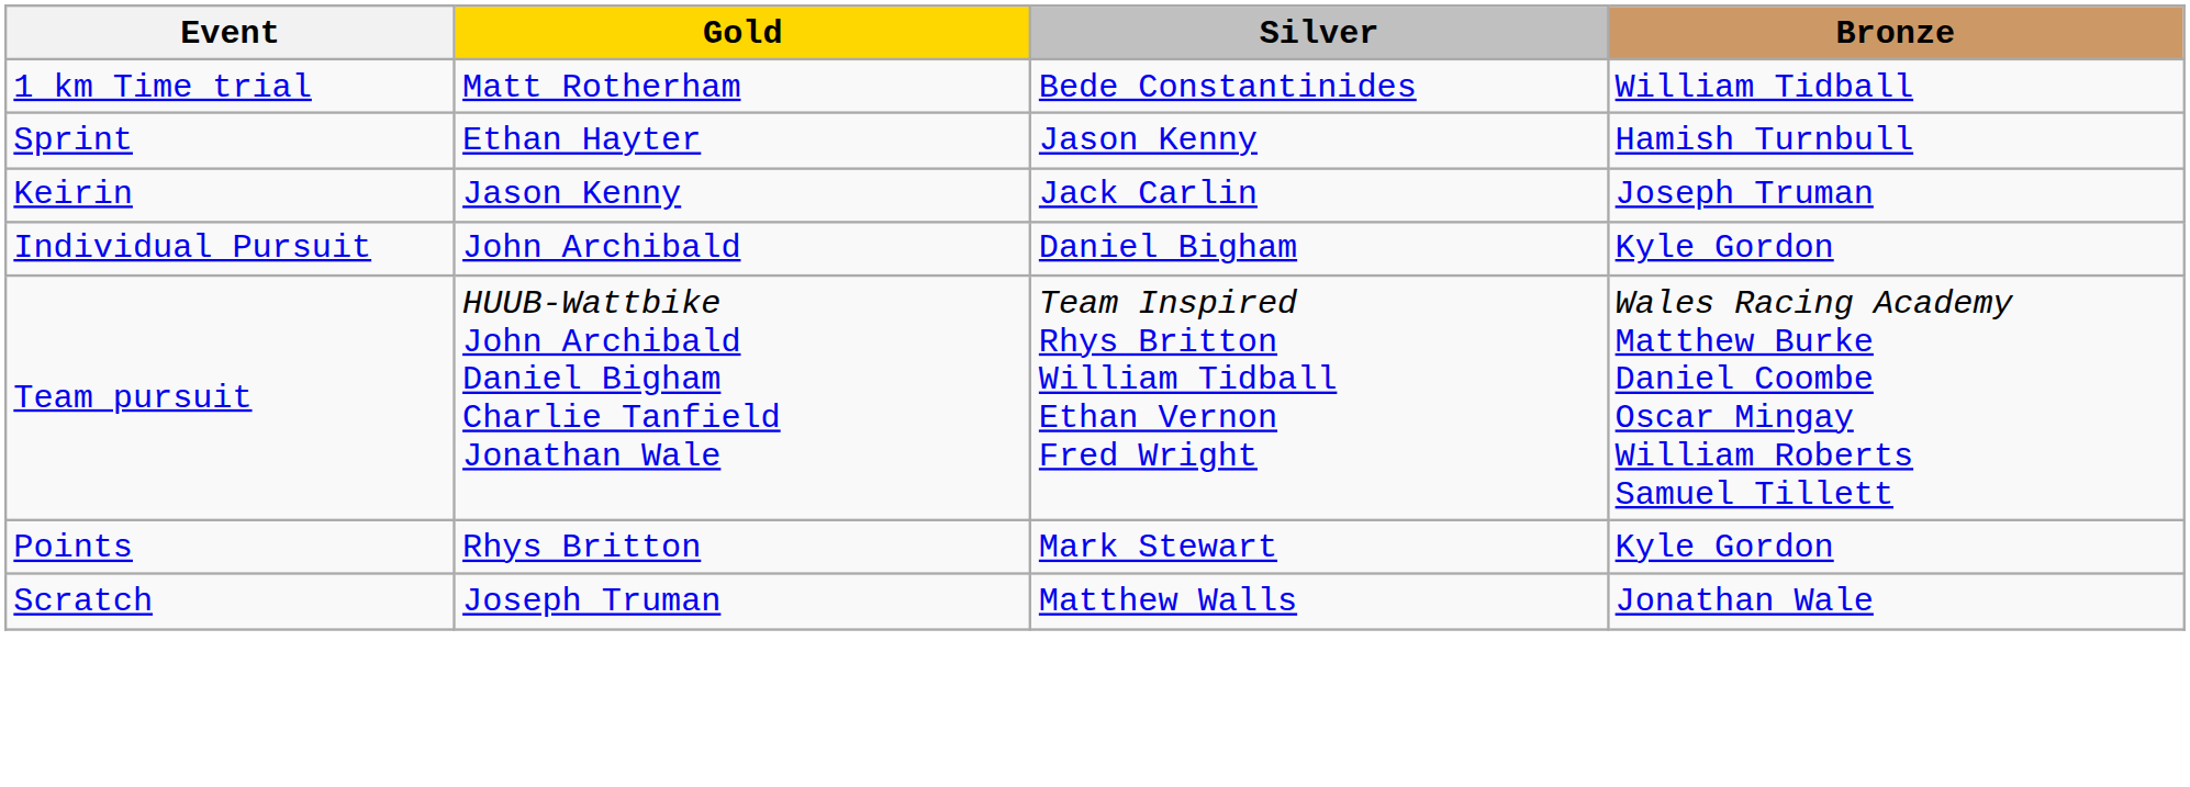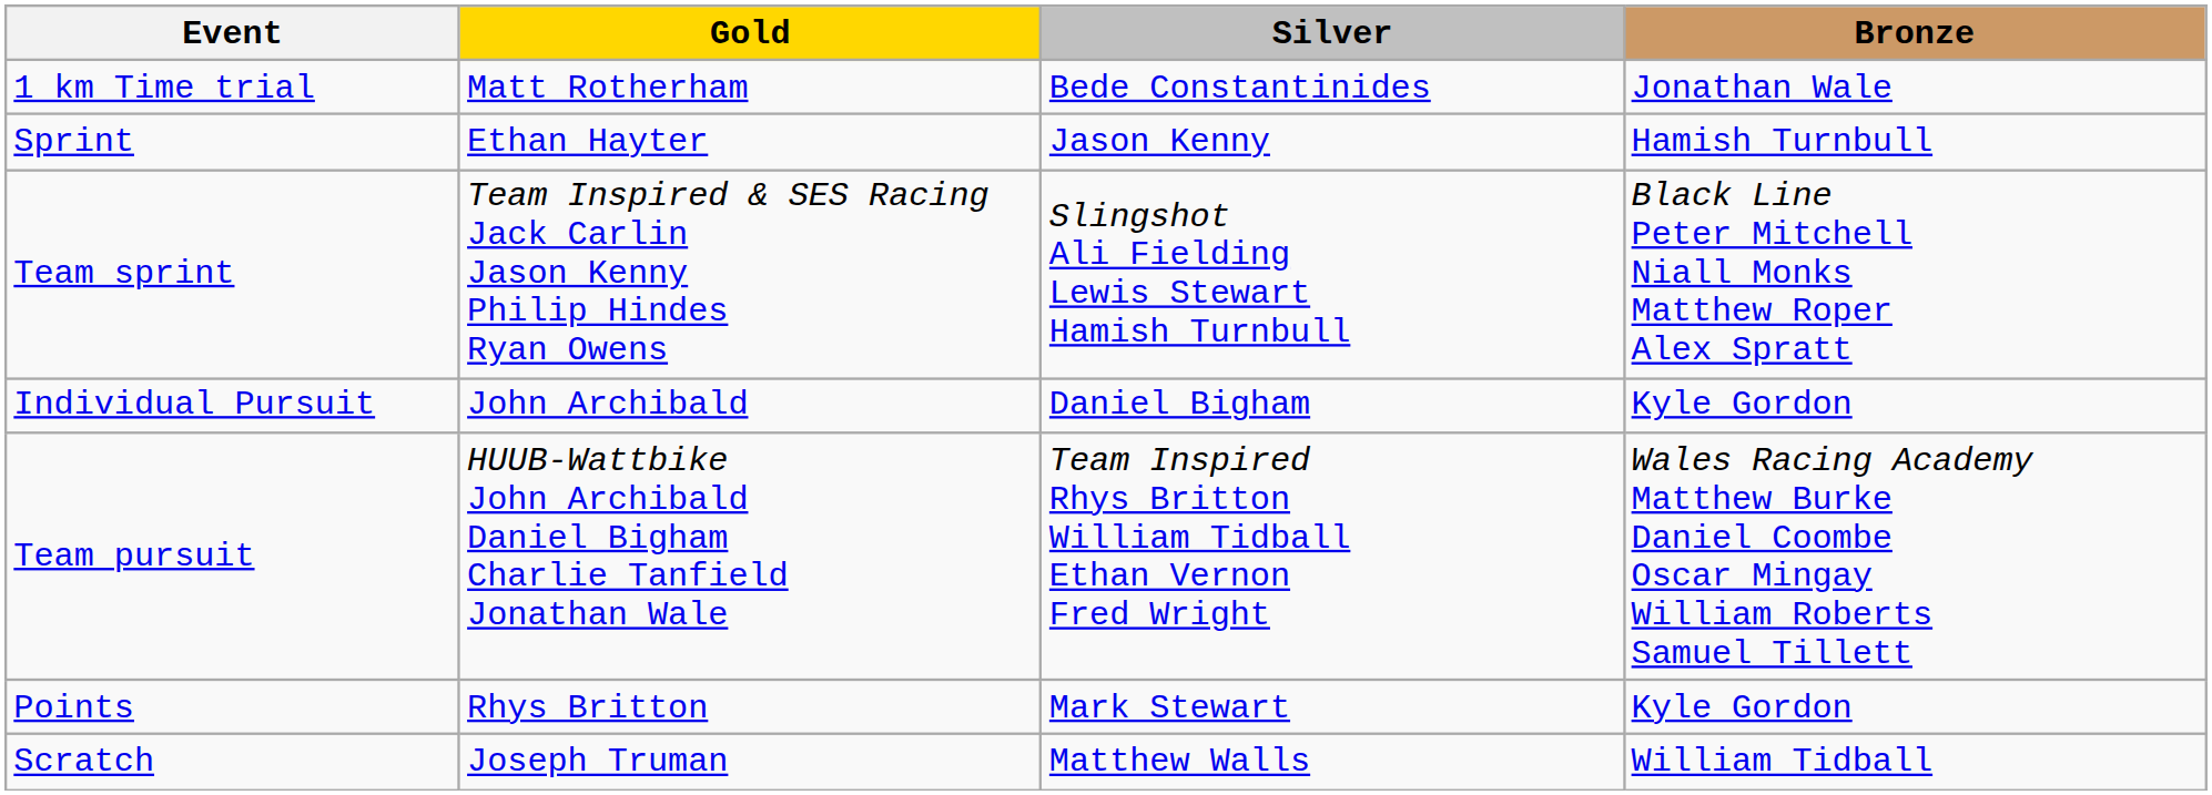1 km Time trial | Bronze: William Tidball -> Jonathan Wale
- row: Keirin | Jason Kenny | Jack Carlin | Joseph Truman
+ row: Team sprint | Team Inspired & SES Racing Jack Carlin Jason Kenny Philip Hindes Ryan Owens | Slingshot Ali Fielding Lewis Stewart Hamish Turnbull | Black Line Peter Mitchell Niall Monks Matthew Roper Alex Spratt
Scratch | Bronze: Jonathan Wale -> William Tidball
